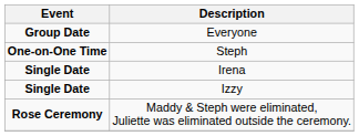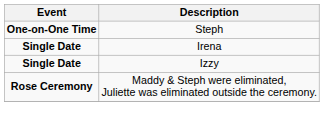- row: Group Date | Everyone
